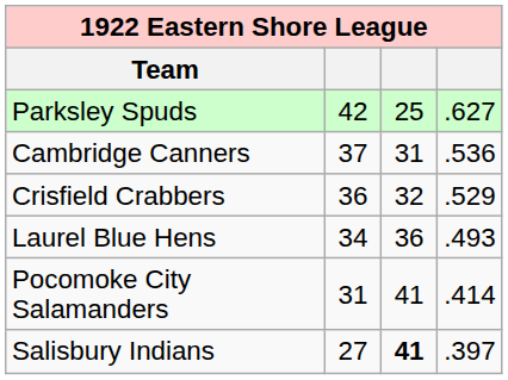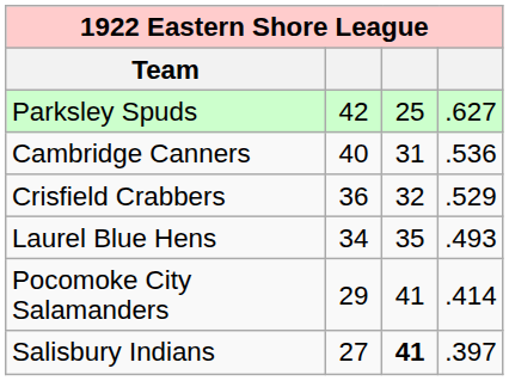Cambridge Canners | column 2: 37 -> 40
Laurel Blue Hens | column 3: 36 -> 35
Pocomoke City Salamanders | column 2: 31 -> 29
